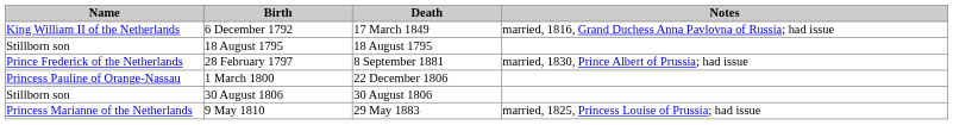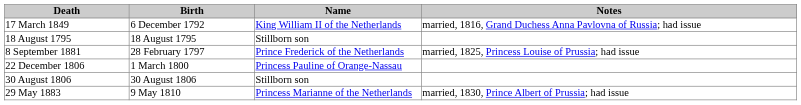columns swapped: Name <-> Death
28 February 1797 | Notes: married, 1830, Prince Albert of Prussia; had issue -> married, 1825, Princess Louise of Prussia; had issue
9 May 1810 | Notes: married, 1825, Princess Louise of Prussia; had issue -> married, 1830, Prince Albert of Prussia; had issue
